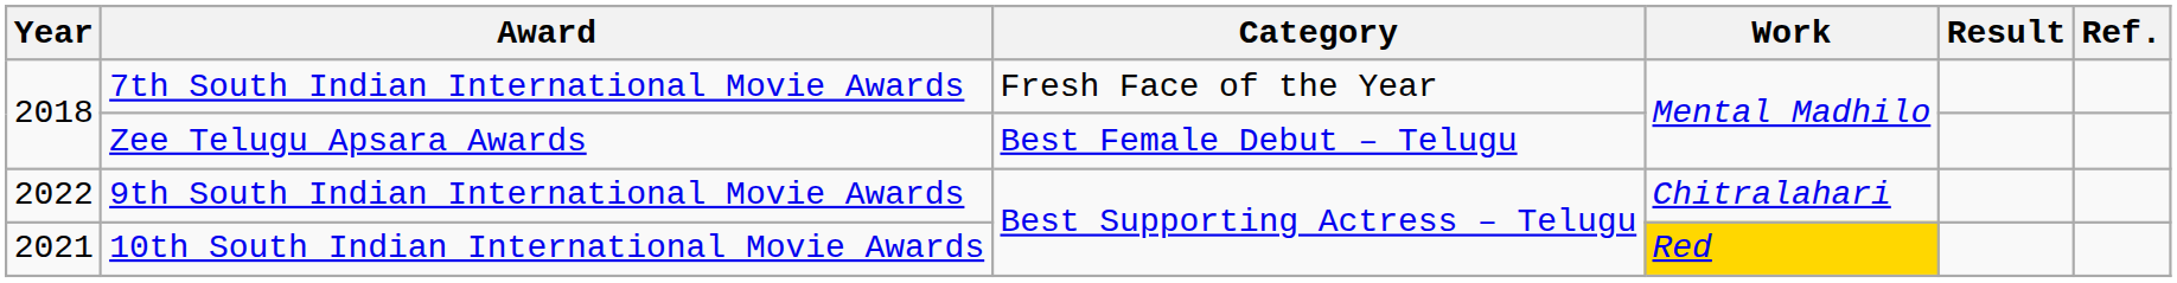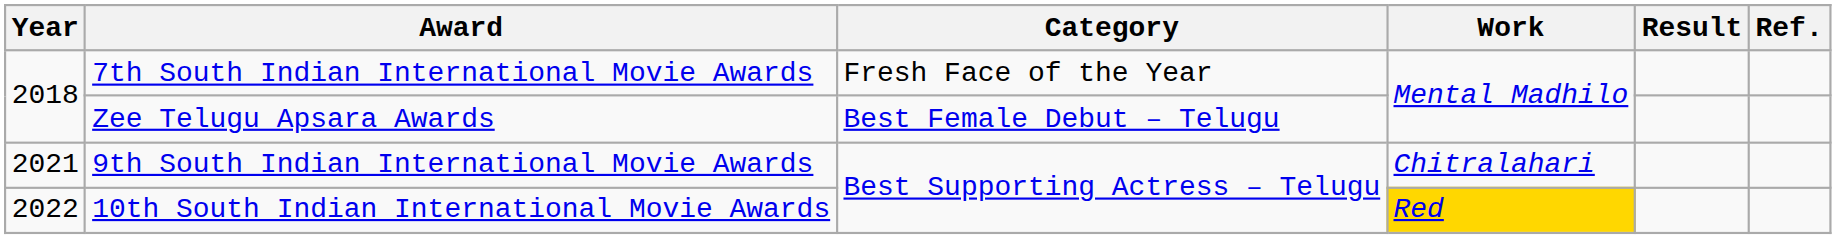9th South Indian International Movie Awards | Year: 2022 -> 2021
10th South Indian International Movie Awards | Year: 2021 -> 2022
